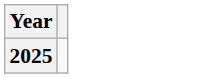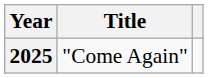+ column: Title | "Come Again"
